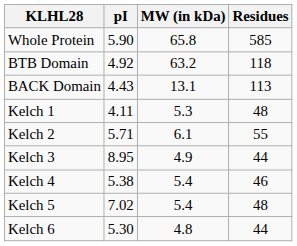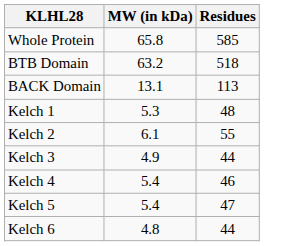- column: pI | 5.90 | 4.92 | 4.43 | 4.11 | 5.71 | 8.95 | 5.38 | 7.02 | 5.30
BTB Domain | Residues: 118 -> 518
Kelch 5 | Residues: 48 -> 47
